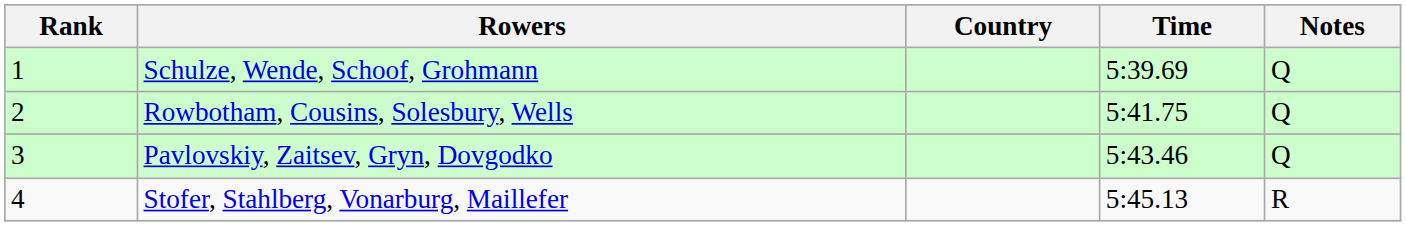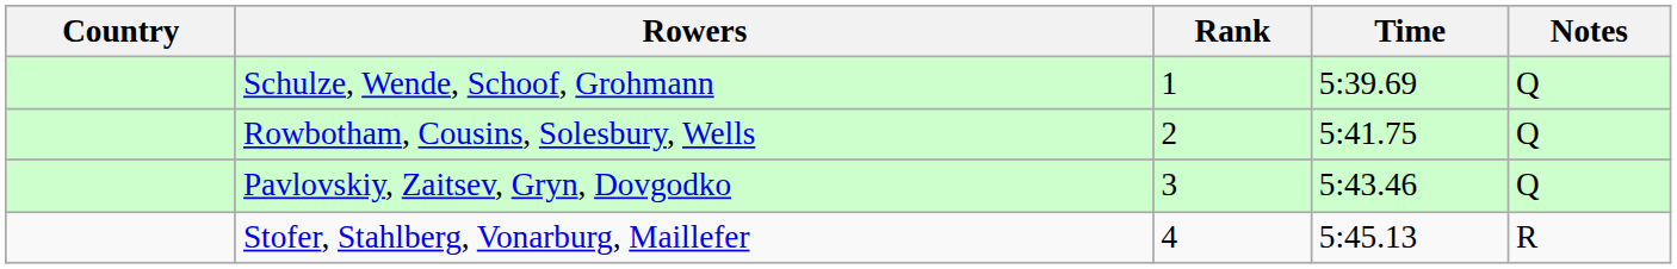columns swapped: Rank <-> Country
